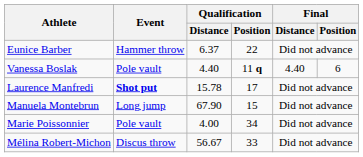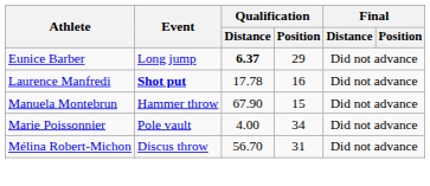Eunice Barber | Event: Hammer throw -> Long jump
Eunice Barber | Qualification / Distance: normal -> bold
Eunice Barber | Qualification / Position: 22 -> 29
- row: Vanessa Boslak | Pole vault | 4.40 | 11 q | 4.40 | 6
Laurence Manfredi | Qualification / Distance: 15.78 -> 17.78
Laurence Manfredi | Qualification / Position: 17 -> 16
Manuela Montebrun | Event: Long jump -> Hammer throw
Mélina Robert-Michon | Qualification / Distance: 56.67 -> 56.70
Mélina Robert-Michon | Qualification / Position: 33 -> 31
